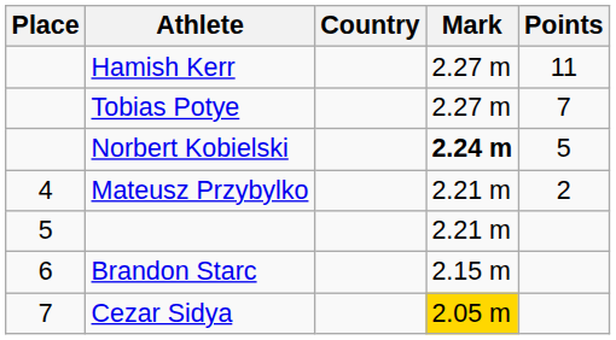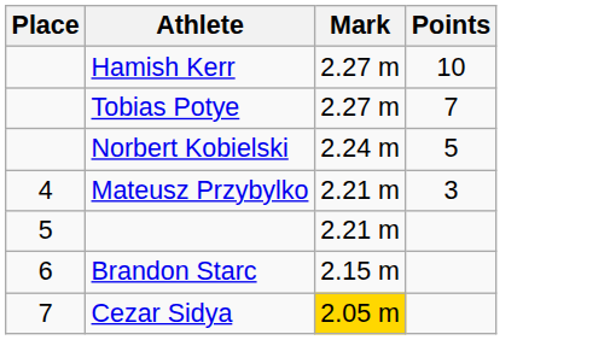- column: Country
Hamish Kerr | Points: 11 -> 10
Norbert Kobielski | Mark: bold -> normal
Mateusz Przybylko | Points: 2 -> 3
